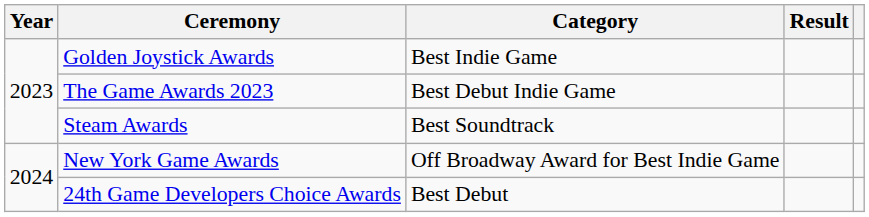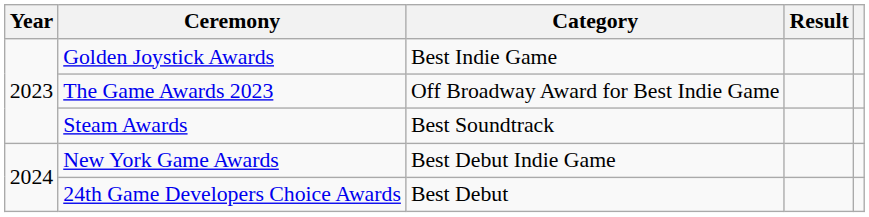The Game Awards 2023 | Category: Best Debut Indie Game -> Off Broadway Award for Best Indie Game
New York Game Awards | Category: Off Broadway Award for Best Indie Game -> Best Debut Indie Game
